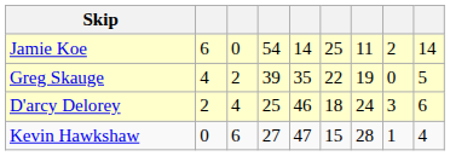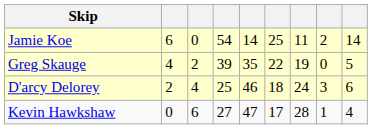Kevin Hawkshaw | column 6: 15 -> 17
